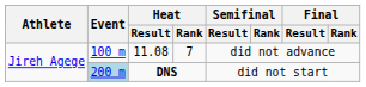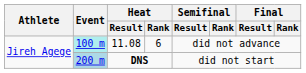11.08 | Event: no background -> paleturquoise background
11.08 | Heat / Rank: 7 -> 6
